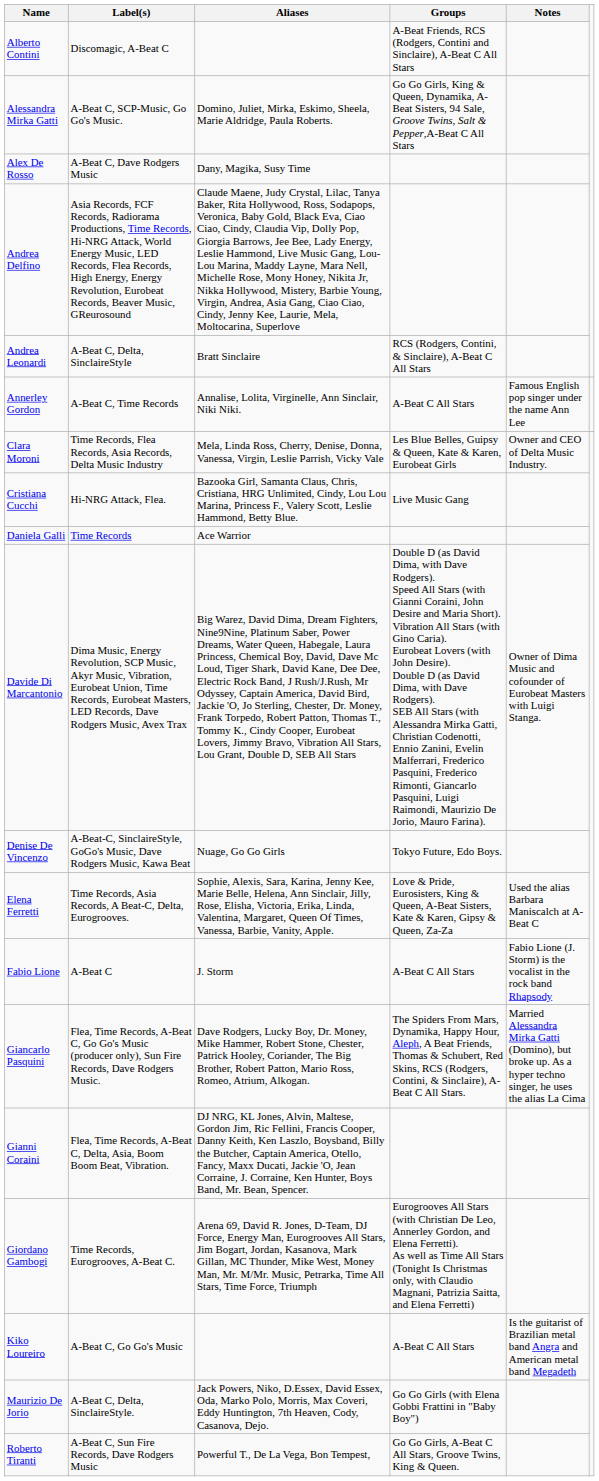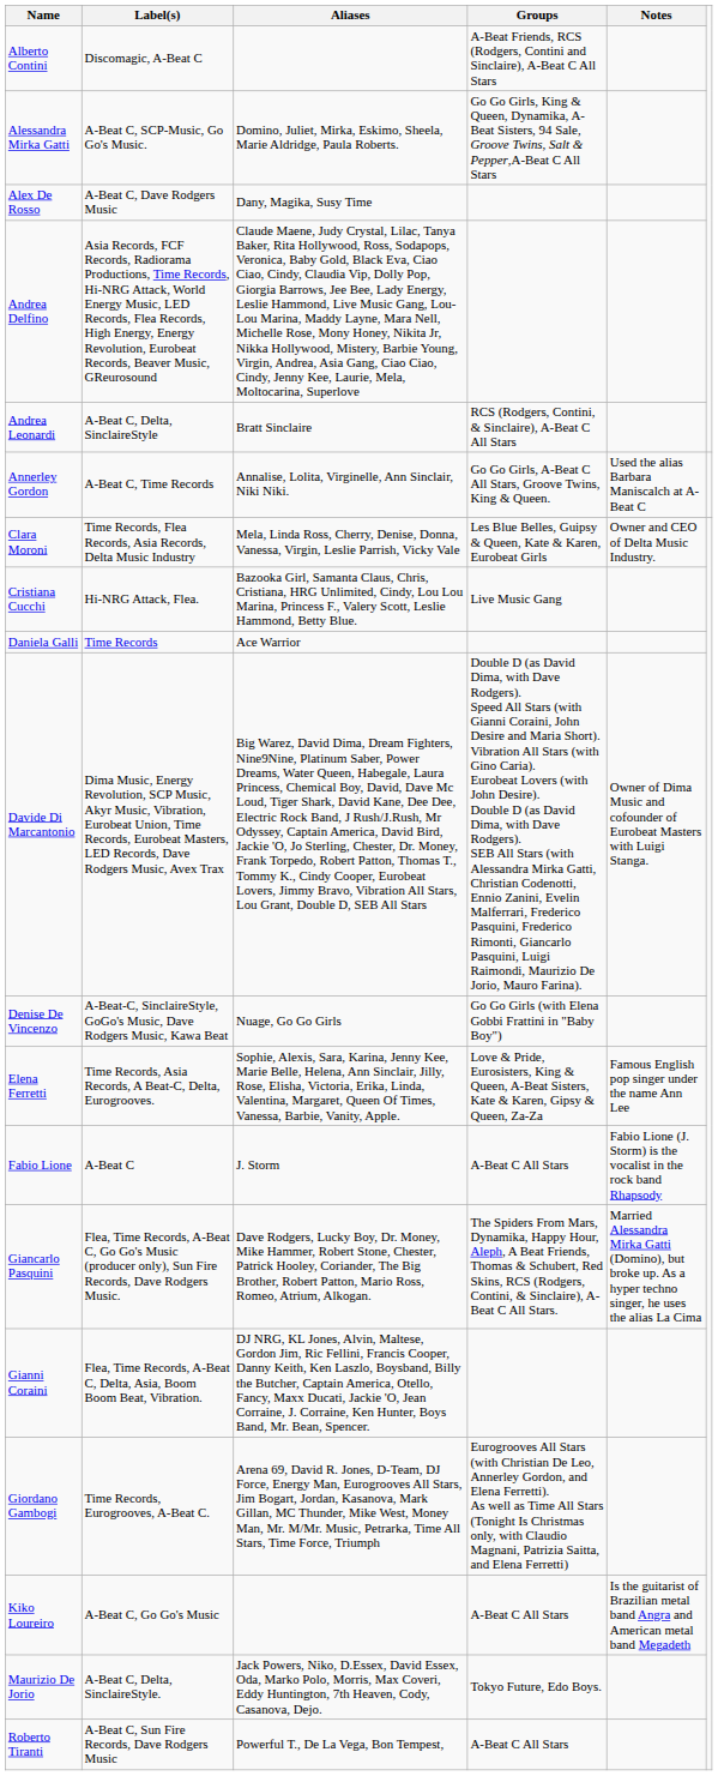Annerley Gordon | Groups: A-Beat C All Stars -> Go Go Girls, A-Beat C All Stars, Groove Twins, King & Queen.
Annerley Gordon | Notes: Famous English pop singer under the name Ann Lee -> Used the alias Barbara Maniscalch at A-Beat C
Denise De Vincenzo | Groups: Tokyo Future, Edo Boys. -> Go Go Girls (with Elena Gobbi Frattini in "Baby Boy")
Elena Ferretti | Notes: Used the alias Barbara Maniscalch at A-Beat C -> Famous English pop singer under the name Ann Lee
Maurizio De Jorio | Groups: Go Go Girls (with Elena Gobbi Frattini in "Baby Boy") -> Tokyo Future, Edo Boys.
Roberto Tiranti | Groups: Go Go Girls, A-Beat C All Stars, Groove Twins, King & Queen. -> A-Beat C All Stars
